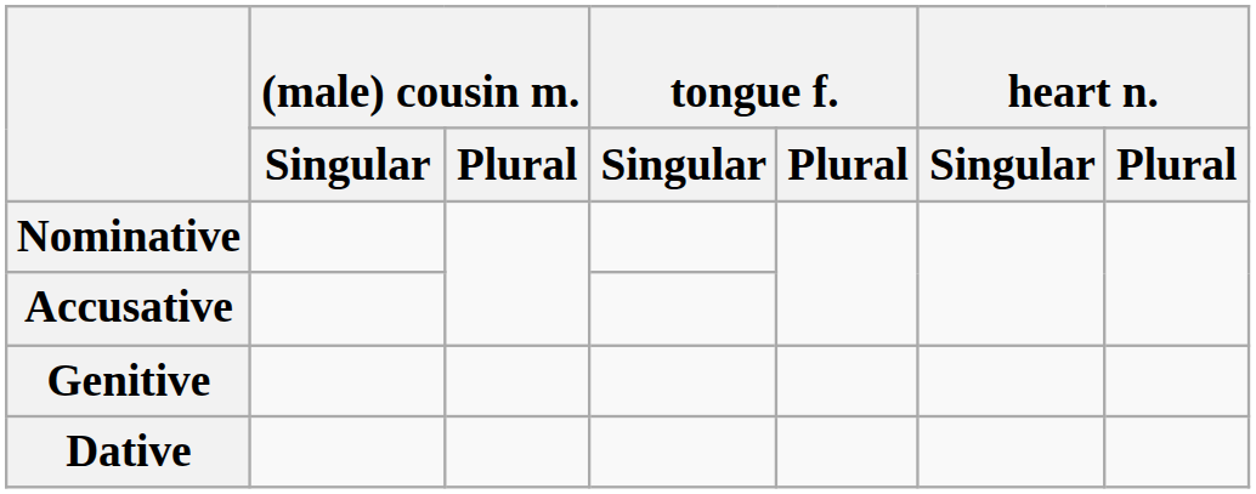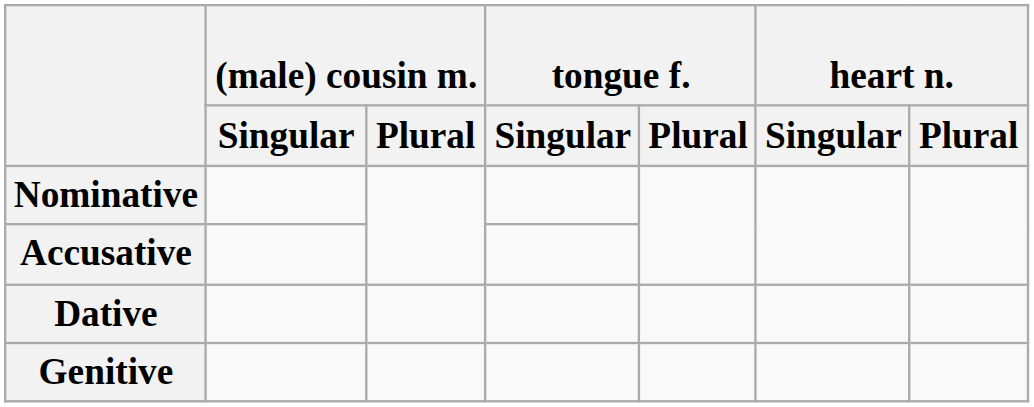rows swapped: Genitive <-> Dative
